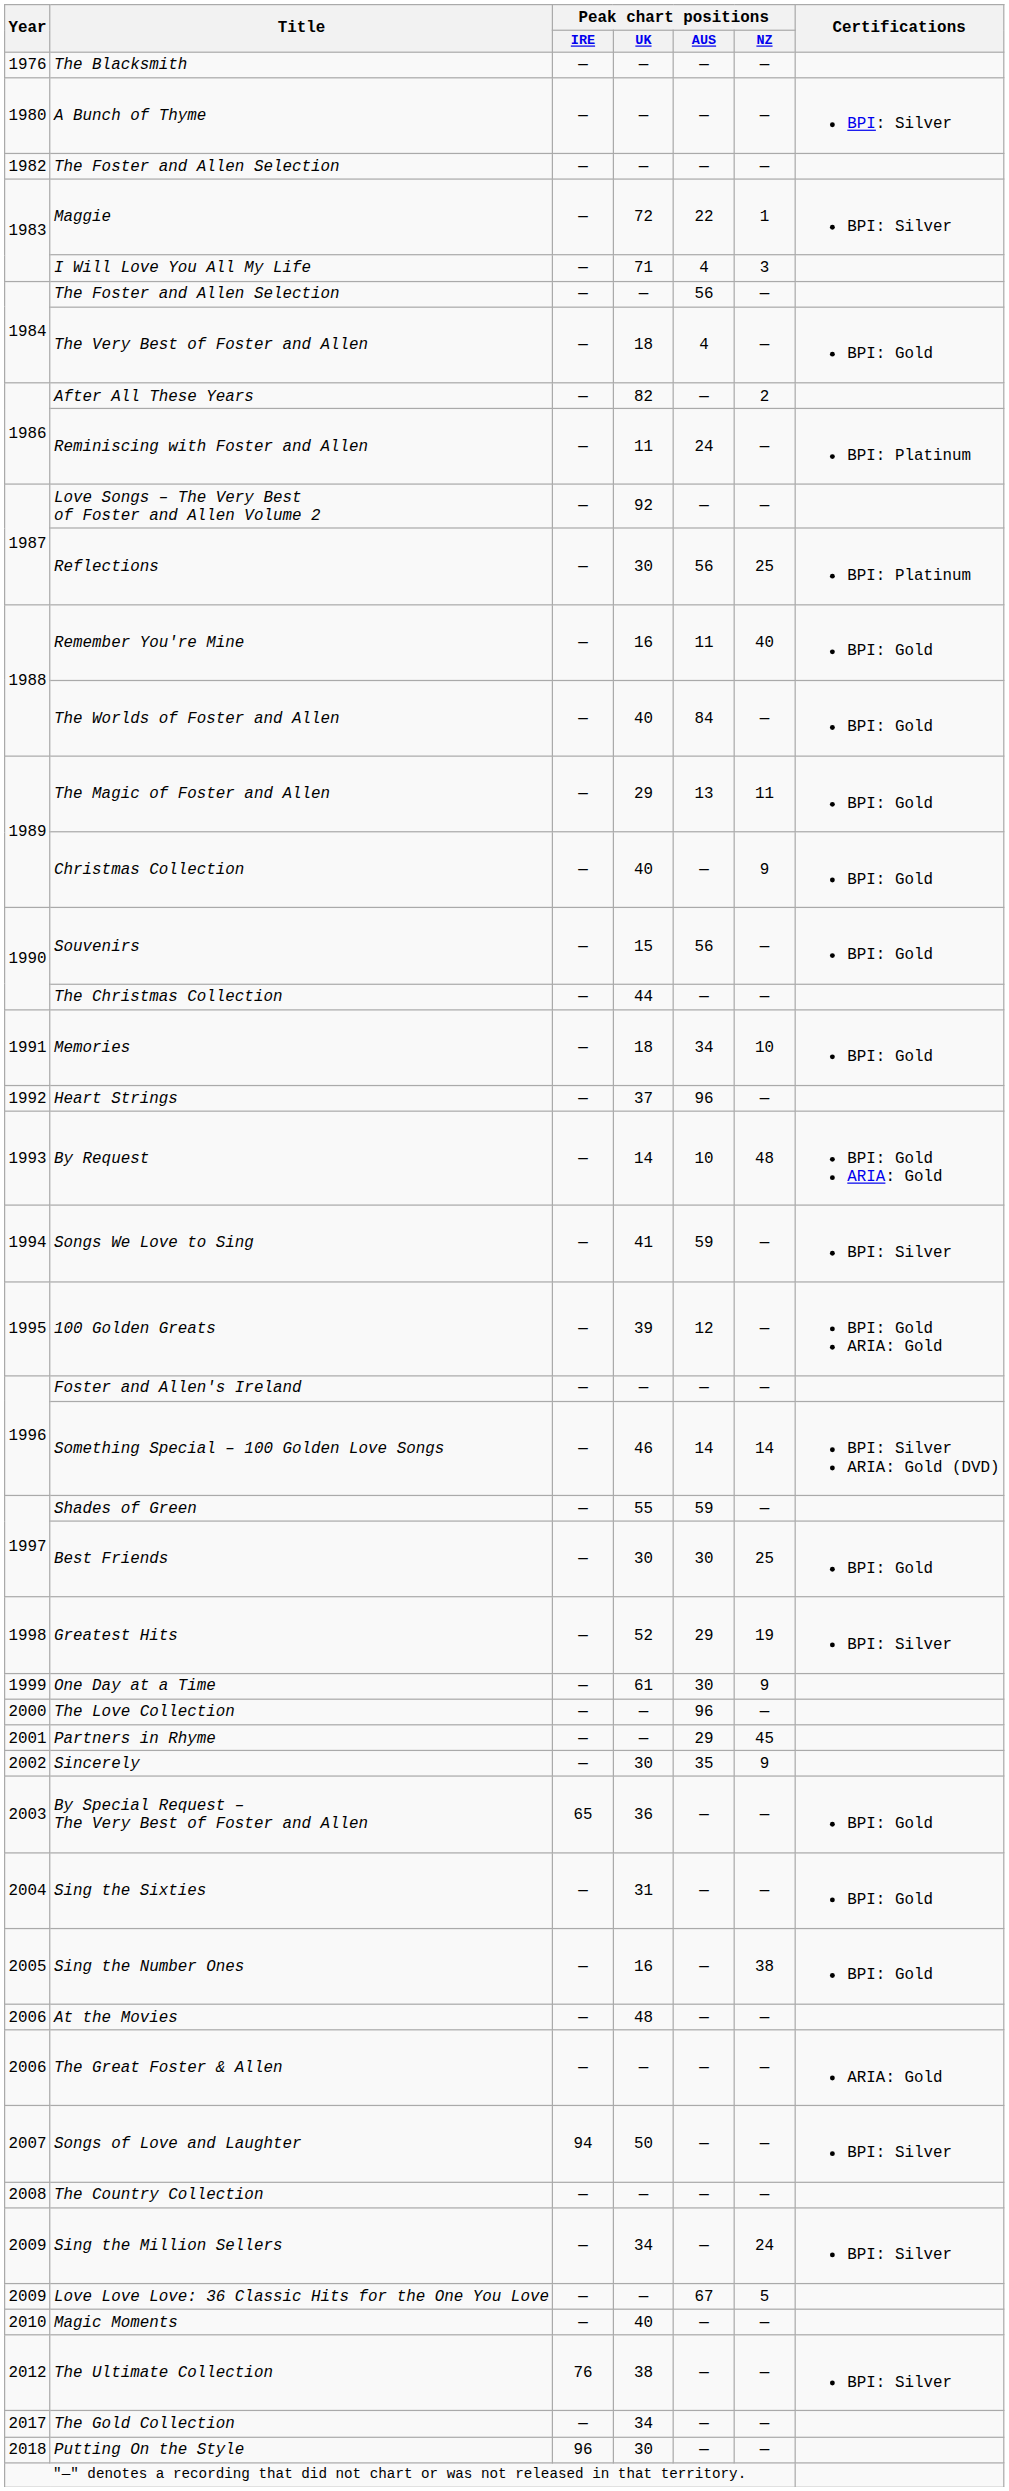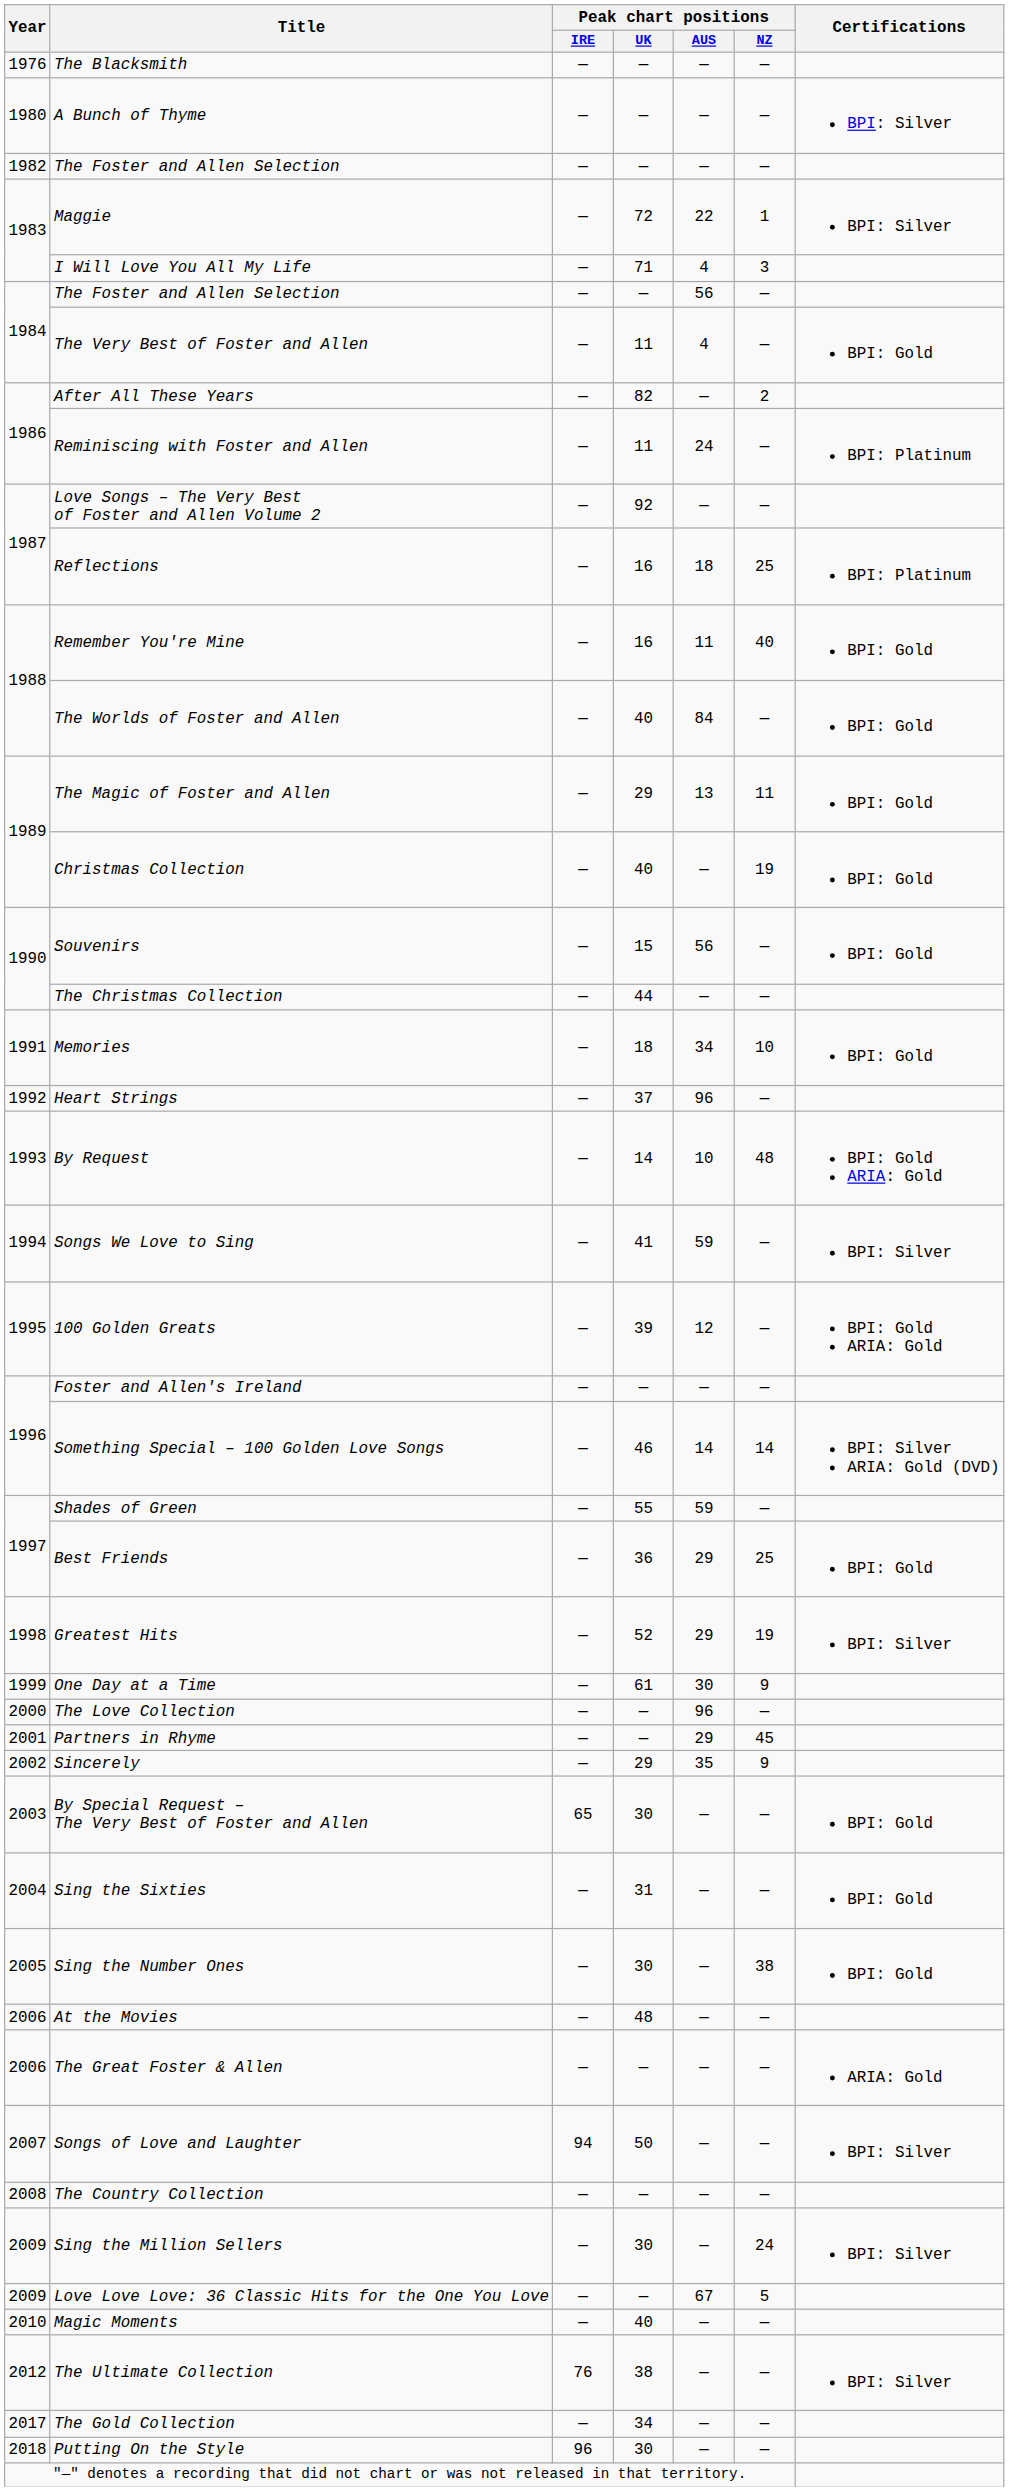The Very Best of Foster and Allen | Peak chart positions / UK: 18 -> 11
Reflections | Peak chart positions / UK: 30 -> 16
Reflections | Peak chart positions / AUS: 56 -> 18
Christmas Collection | Peak chart positions / NZ: 9 -> 19
Best Friends | Peak chart positions / UK: 30 -> 36
Best Friends | Peak chart positions / AUS: 30 -> 29
Sincerely | Peak chart positions / UK: 30 -> 29
By Special Request – The Very Best of Foster and Allen | Peak chart positions / UK: 36 -> 30
Sing the Number Ones | Peak chart positions / UK: 16 -> 30
Sing the Million Sellers | Peak chart positions / UK: 34 -> 30
